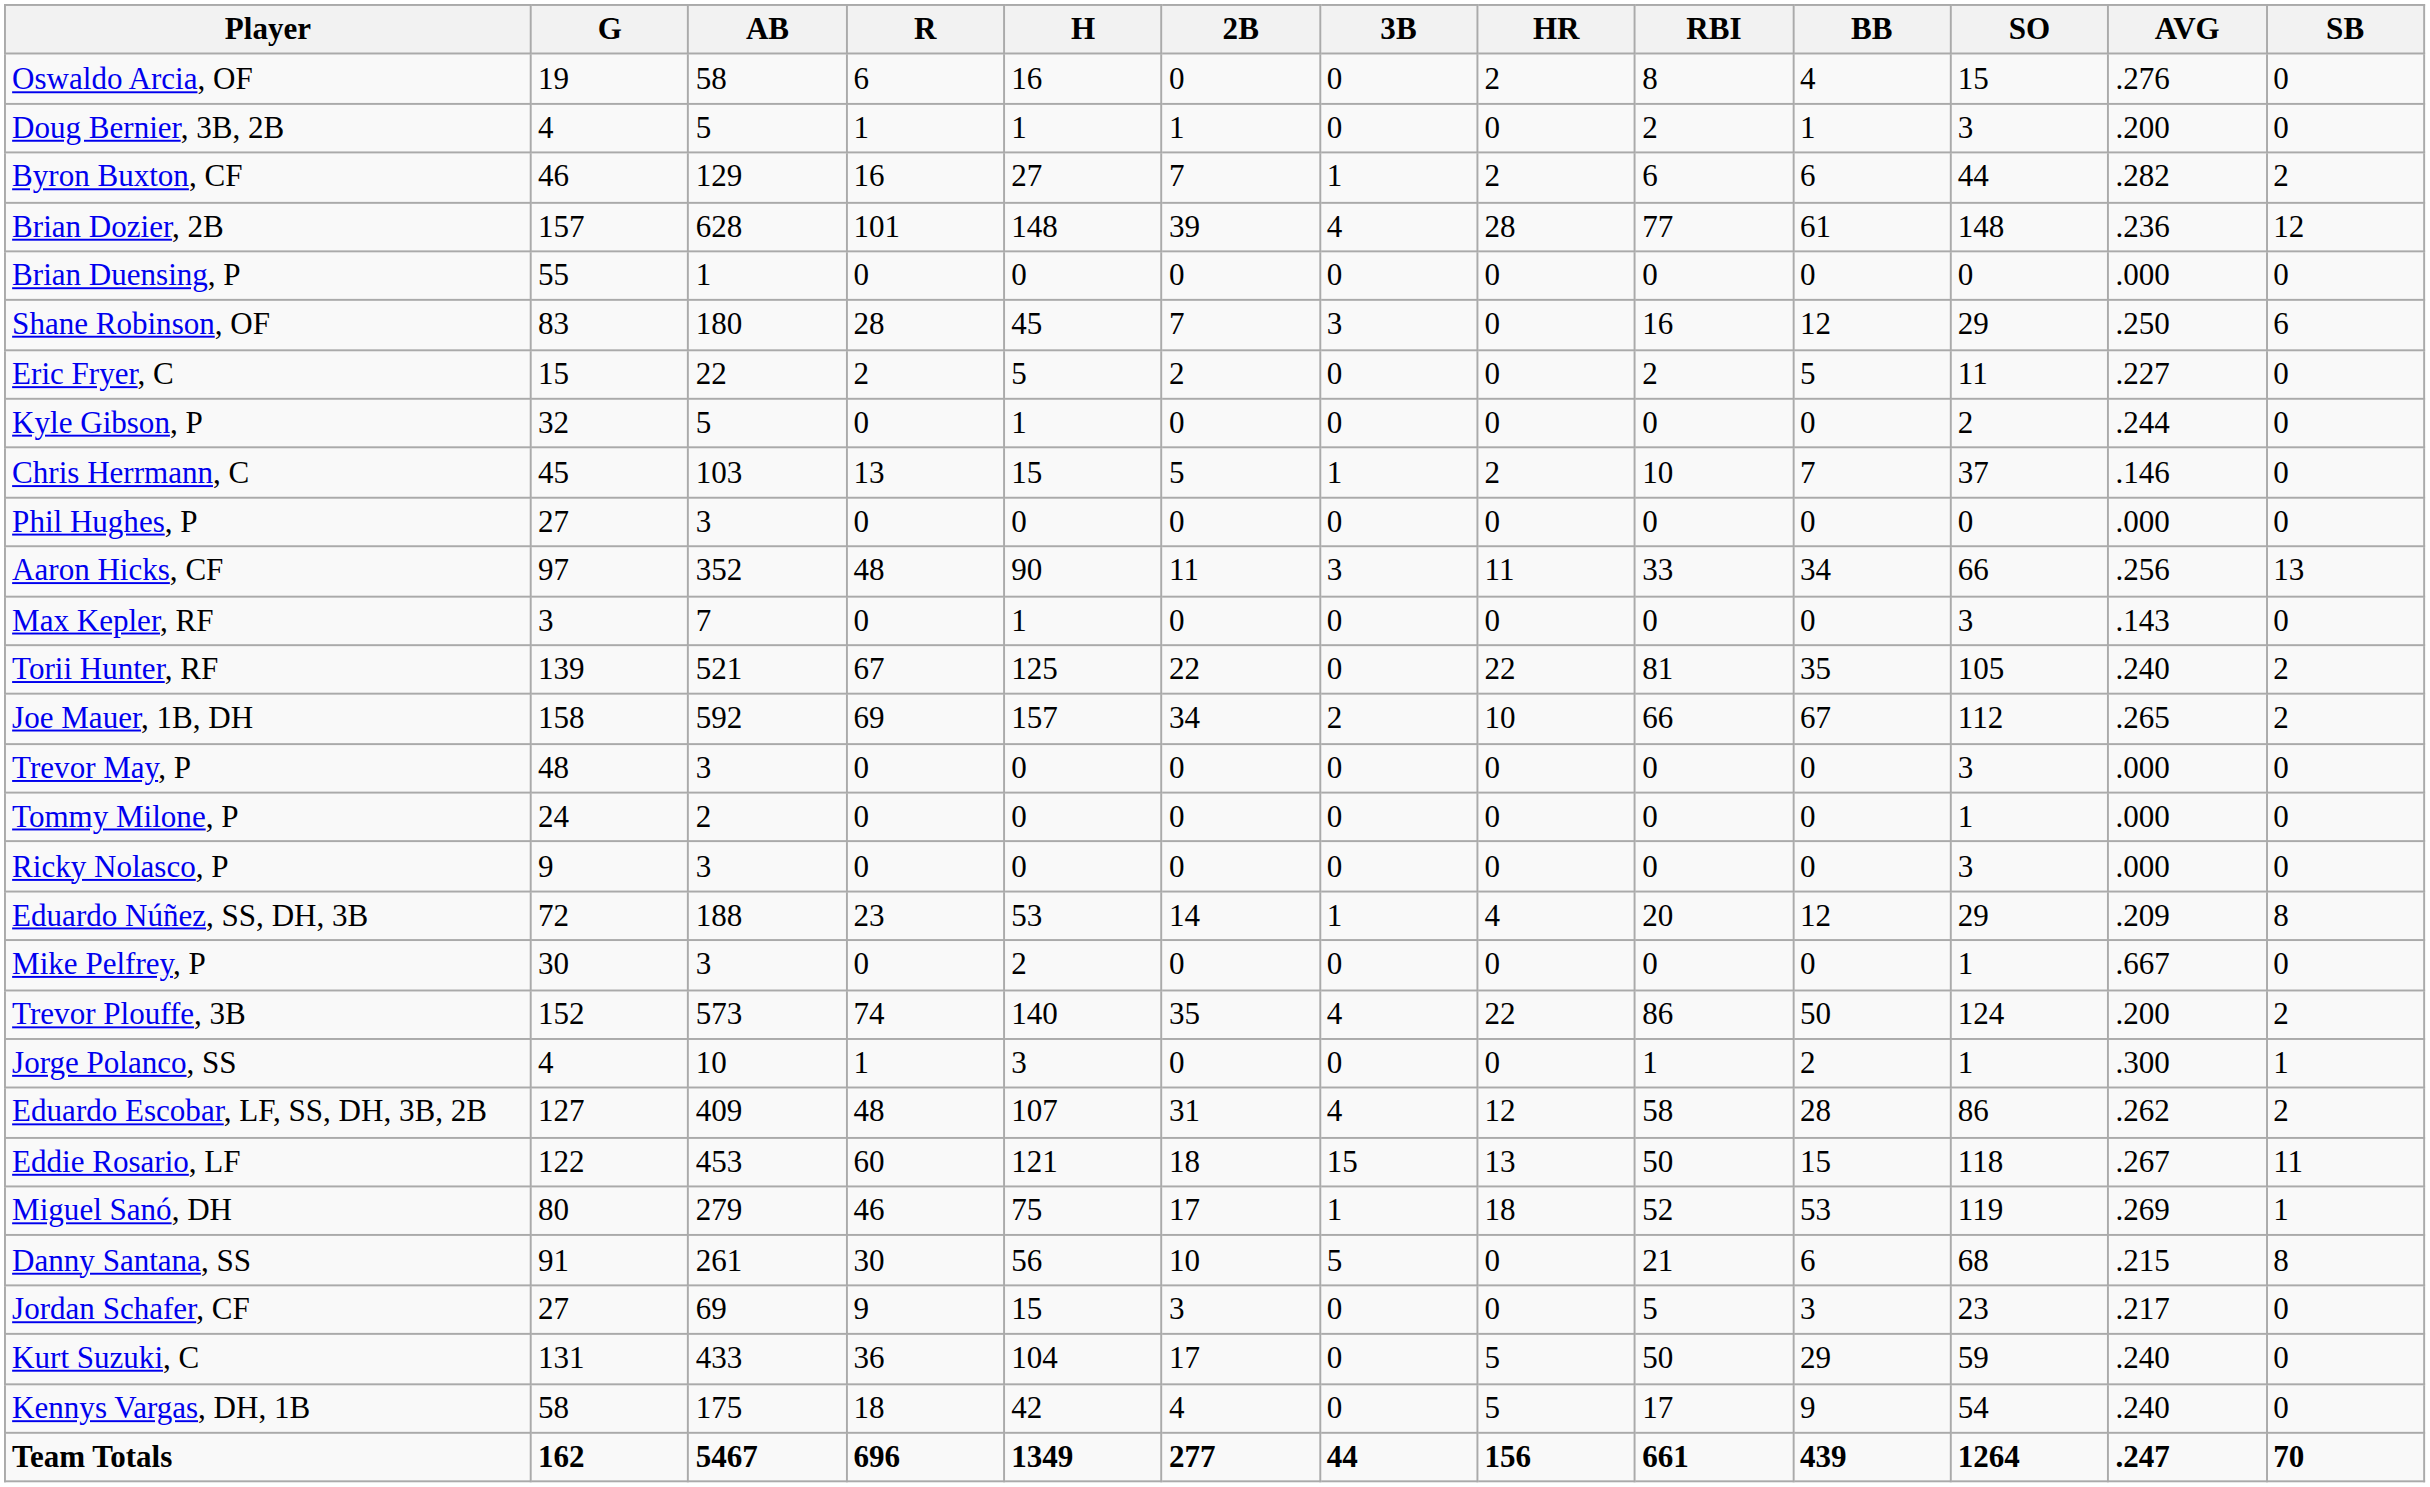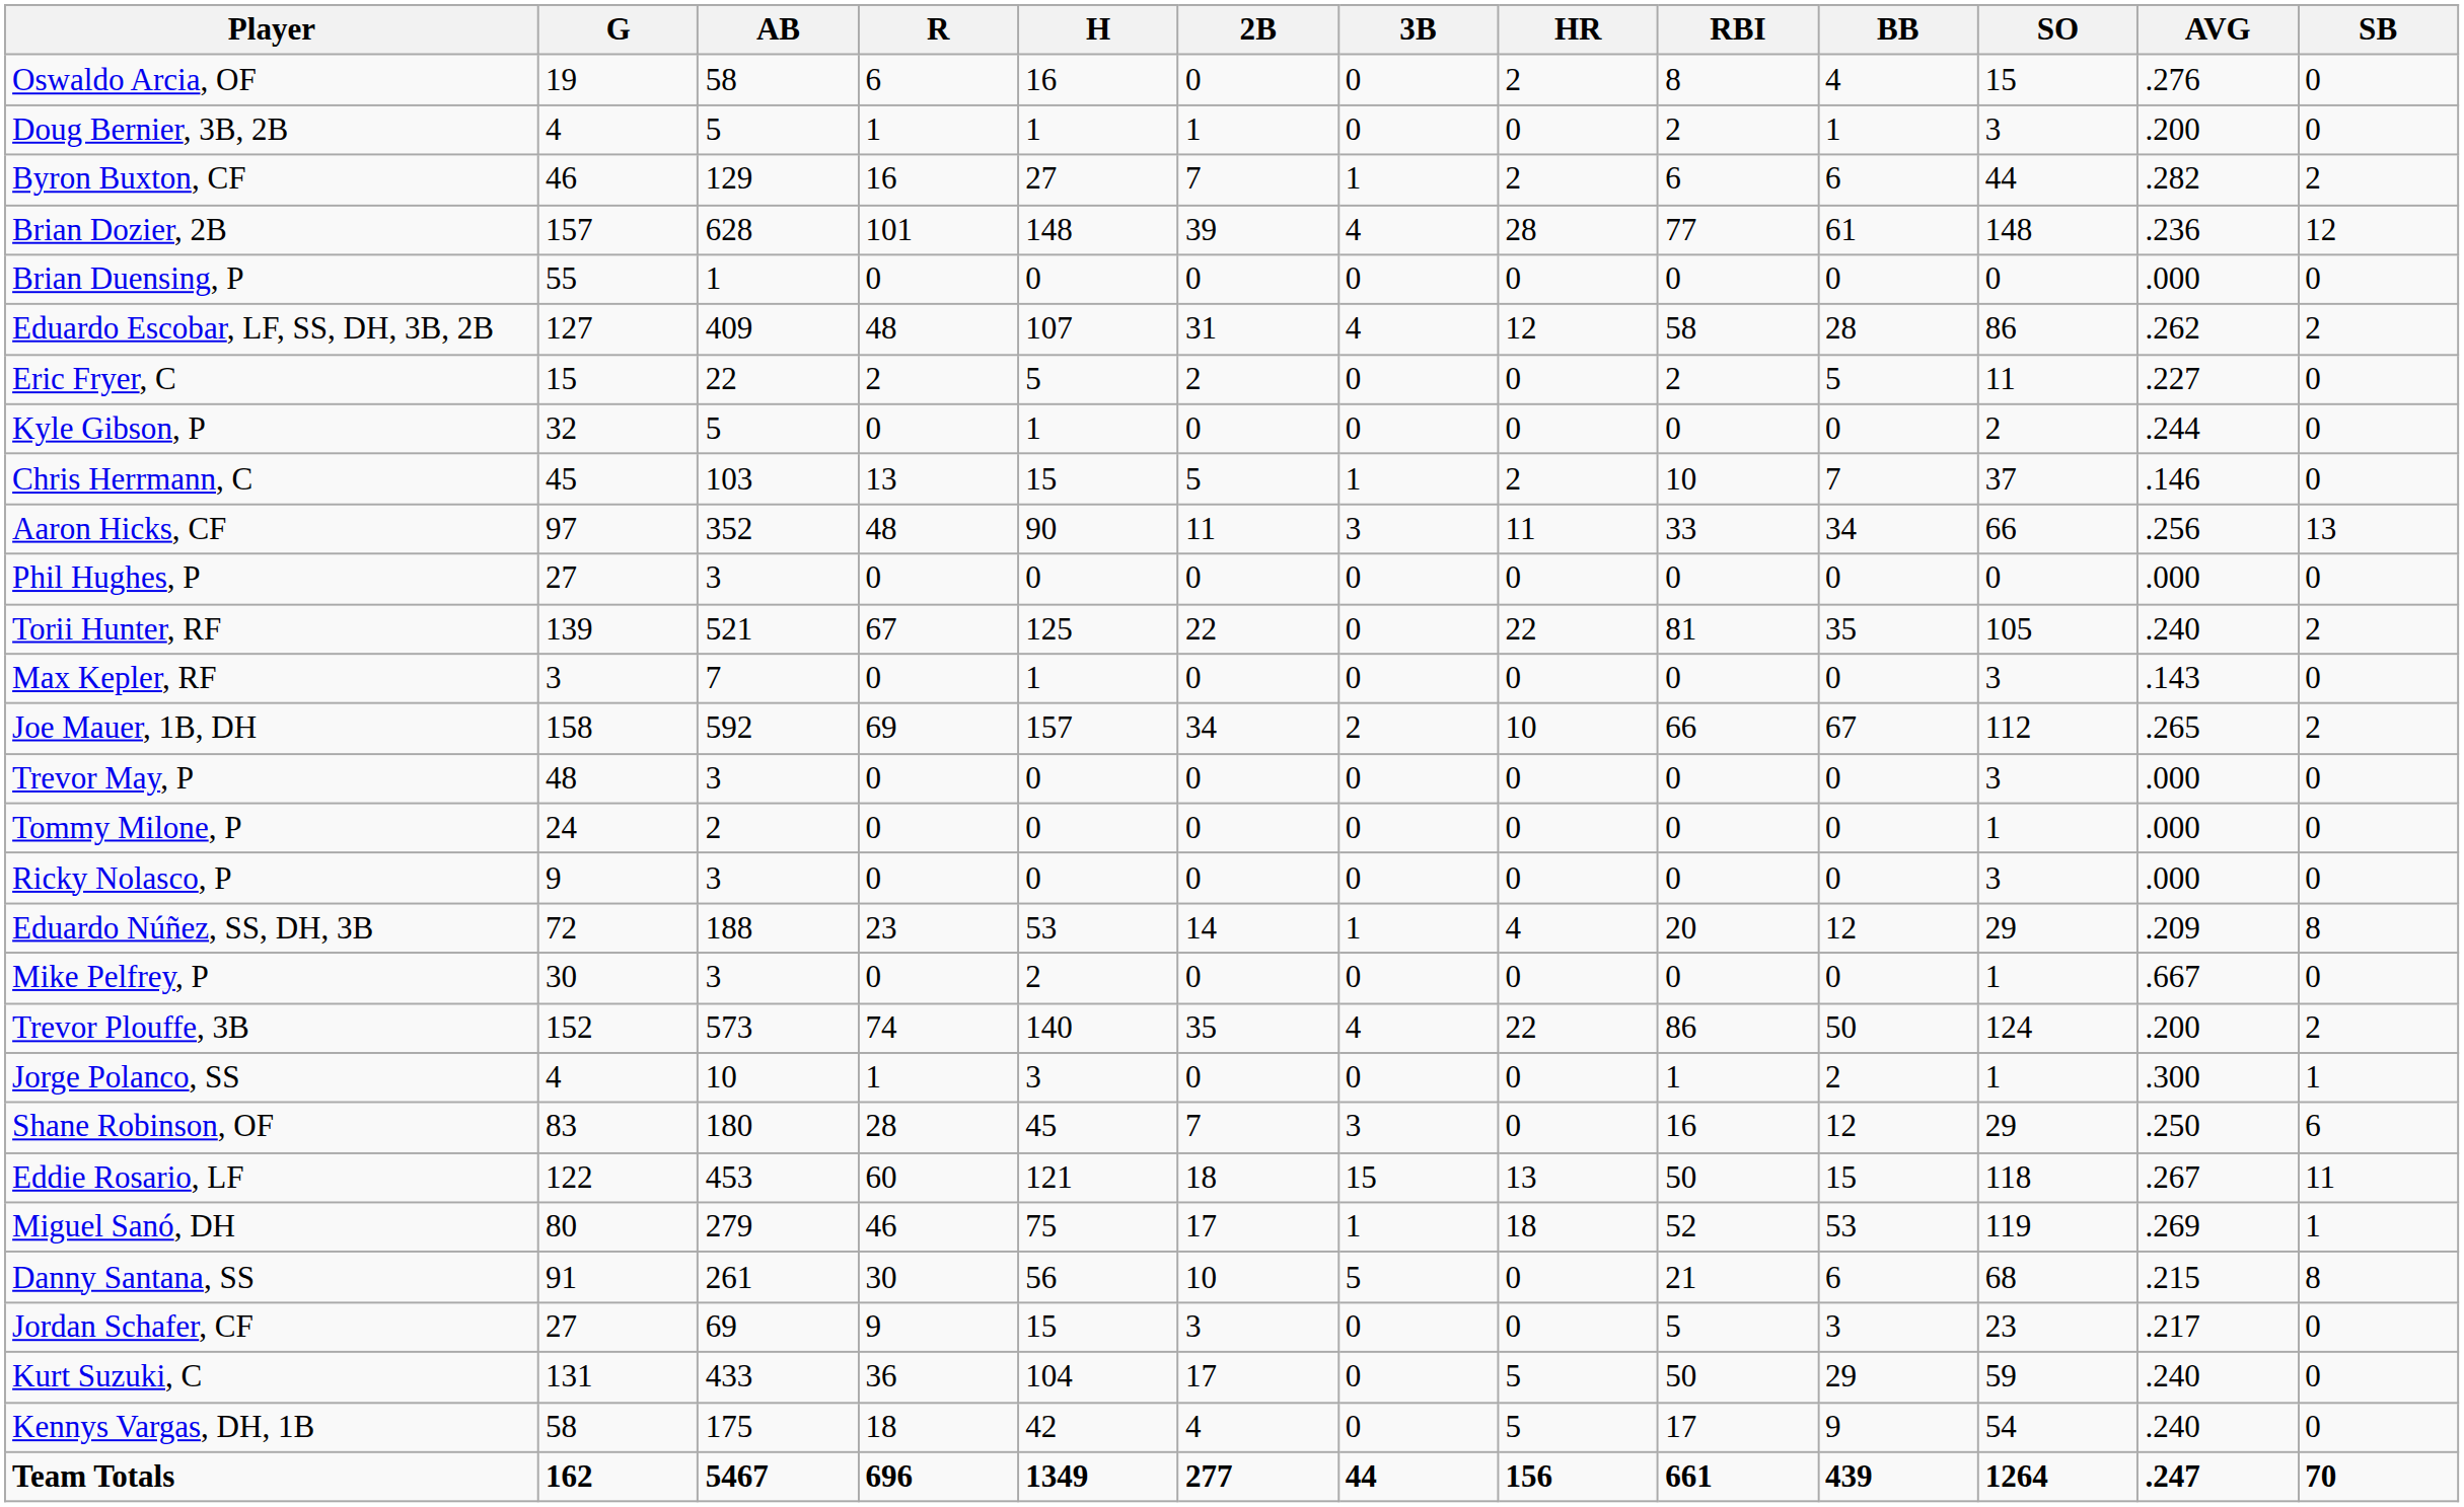rows swapped: Eduardo Escobar, LF, SS, DH, 3B, 2B <-> Shane Robinson, OF
rows swapped: Aaron Hicks, CF <-> Phil Hughes, P
rows swapped: Torii Hunter, RF <-> Max Kepler, RF
